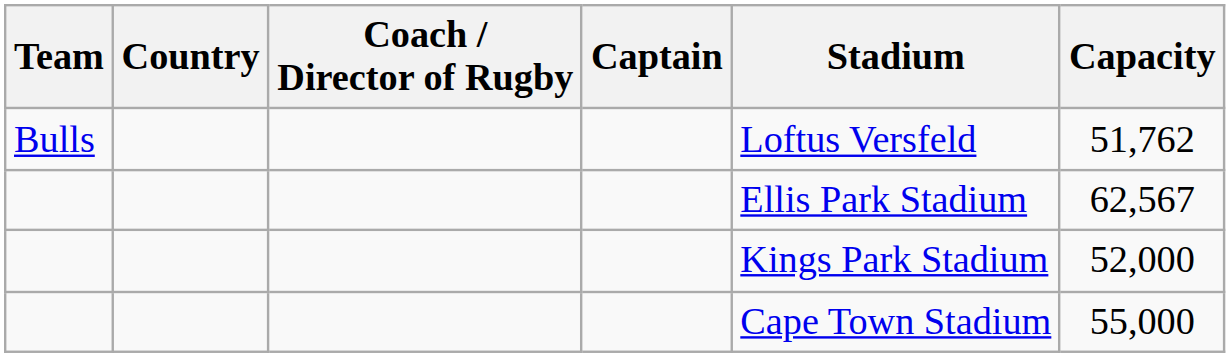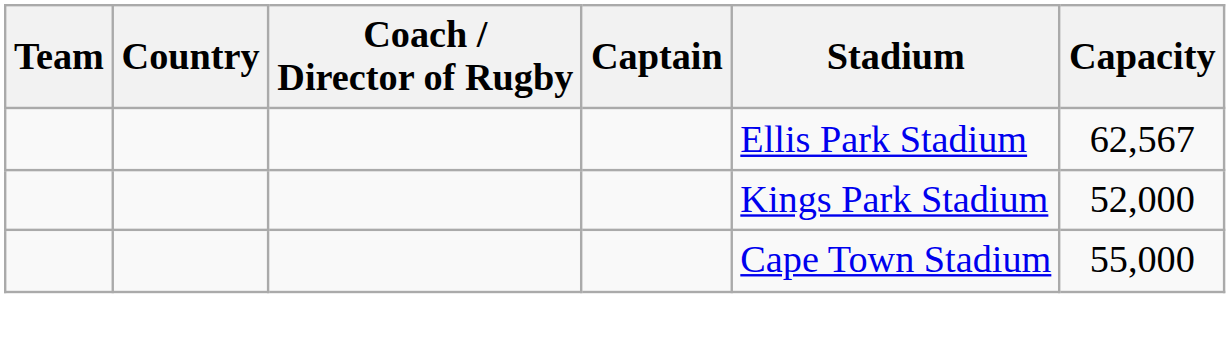- row: Bulls | Loftus Versfeld | 51,762
